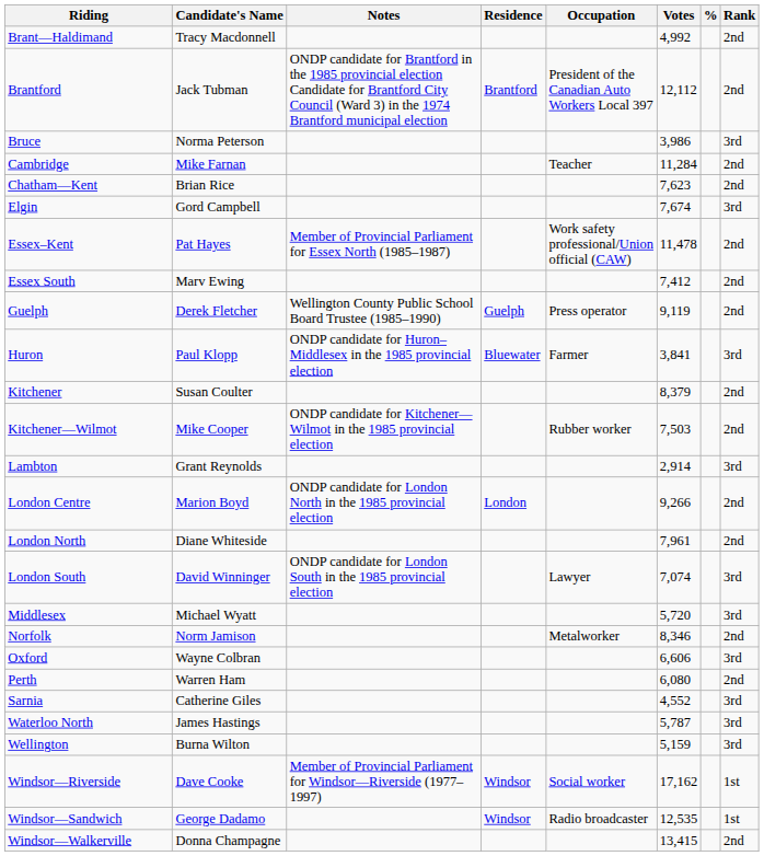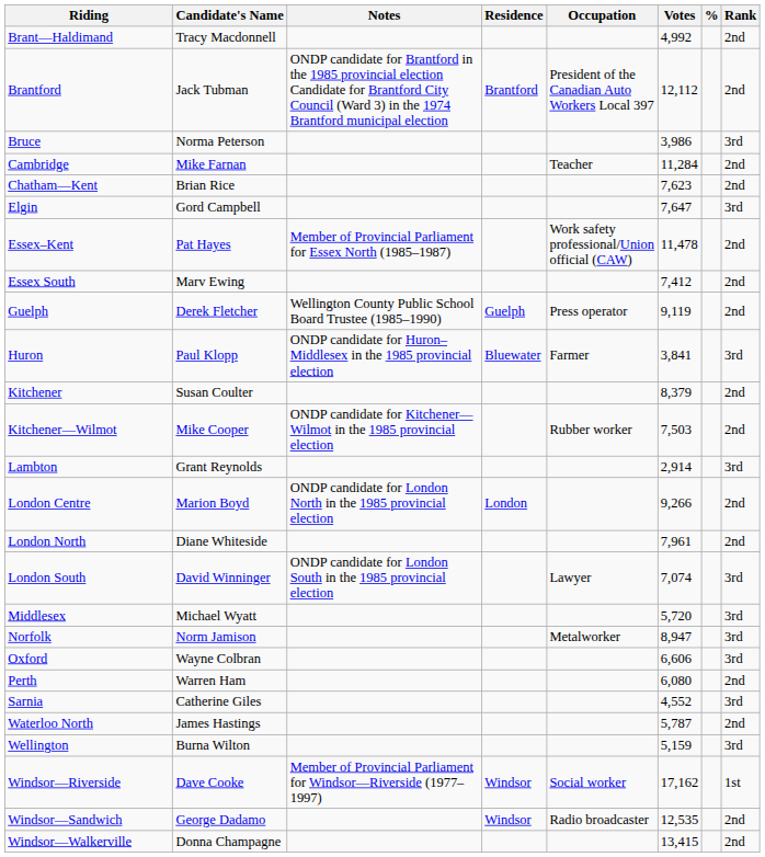Elgin | Votes: 7,674 -> 7,647
Norfolk | Votes: 8,346 -> 8,947
Norfolk | Rank: 2nd -> 3rd
Waterloo North | Rank: 3rd -> 2nd
Windsor—Sandwich | Rank: 1st -> 2nd
